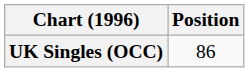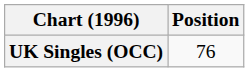UK Singles (OCC) | Position: 86 -> 76
